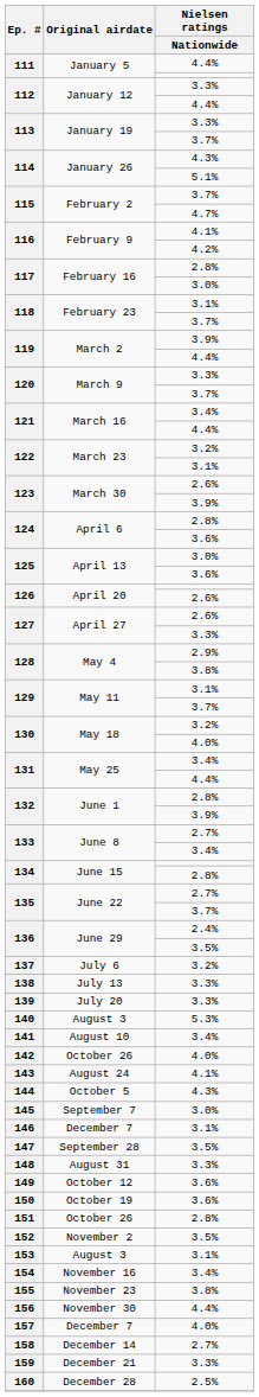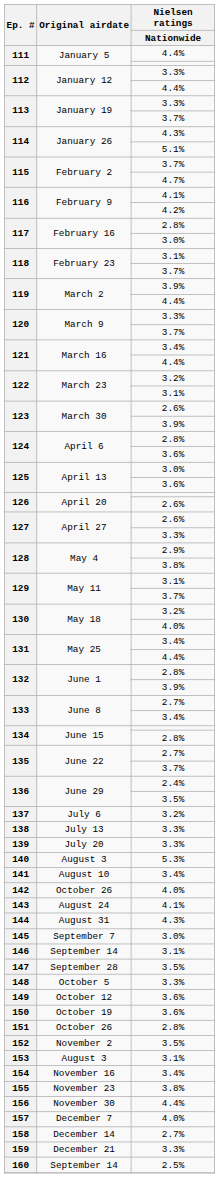144 | Original airdate: October 5 -> August 31
146 | Original airdate: December 7 -> September 14
148 | Original airdate: August 31 -> October 5
160 | Original airdate: December 28 -> September 14
